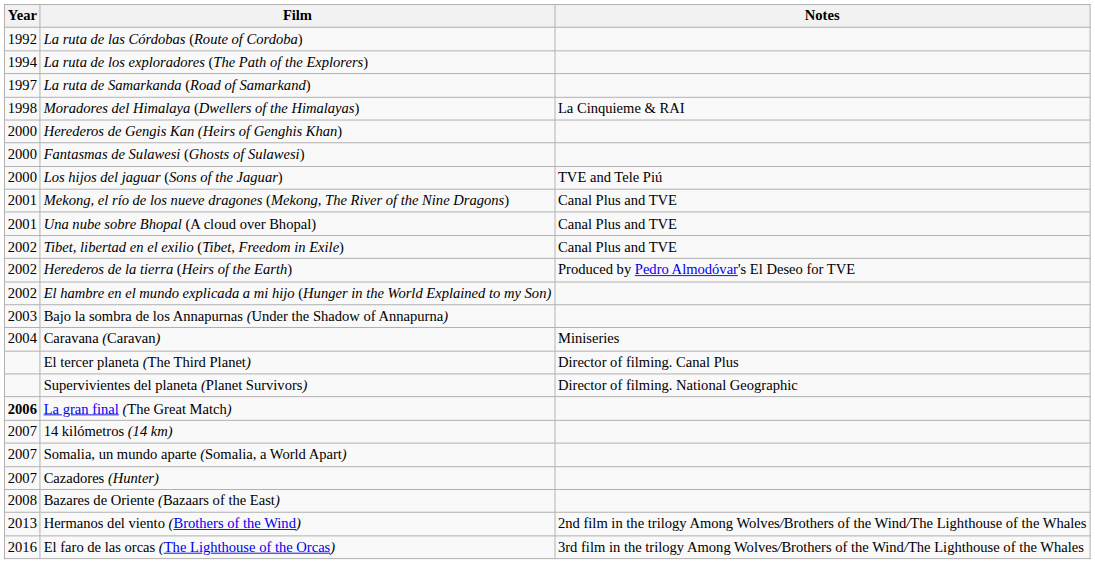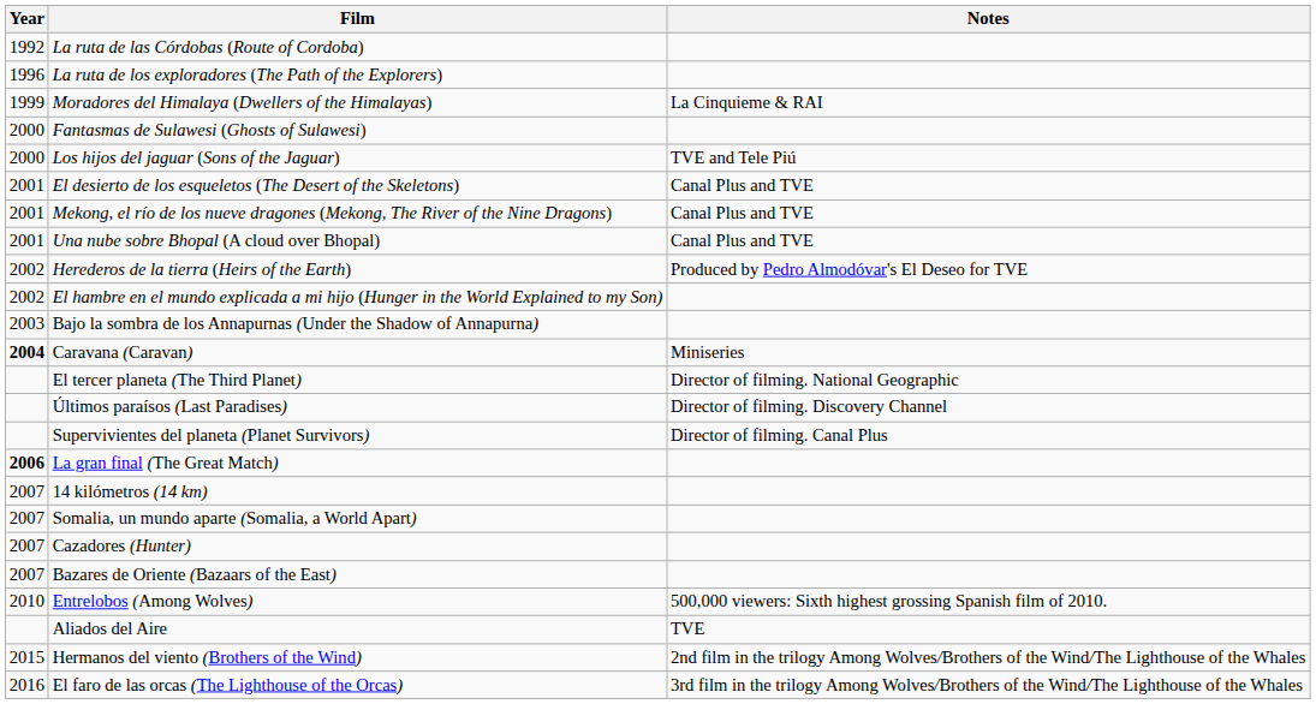La ruta de los exploradores (The Path of the Explorers) | Year: 1994 -> 1996
- row: 1997 | La ruta de Samarkanda (Road of Samarkand)
Moradores del Himalaya (Dwellers of the Himalayas) | Year: 1998 -> 1999
- row: 2000 | Herederos de Gengis Kan (Heirs of Genghis Khan)
+ row: 2001 | El desierto de los esqueletos (The Desert of the Skeletons) | Canal Plus and TVE
- row: 2002 | Tibet, libertad en el exilio (Tibet, Freedom in Exile) | Canal Plus and TVE
Caravana (Caravan) | Year: normal -> bold
El tercer planeta (The Third Planet) | Notes: Director of filming. Canal Plus -> Director of filming. National Geographic
+ row: Últimos paraísos (Last Paradises) | Director of filming. Discovery Channel
Supervivientes del planeta (Planet Survivors) | Notes: Director of filming. National Geographic -> Director of filming. Canal Plus
Bazares de Oriente (Bazaars of the East) | Year: 2008 -> 2007
+ row: 2010 | Entrelobos (Among Wolves) | 500,000 viewers: Sixth highest grossing Spanish film of 2010.
+ row: Aliados del Aire | TVE
Hermanos del viento (Brothers of the Wind) | Year: 2013 -> 2015
